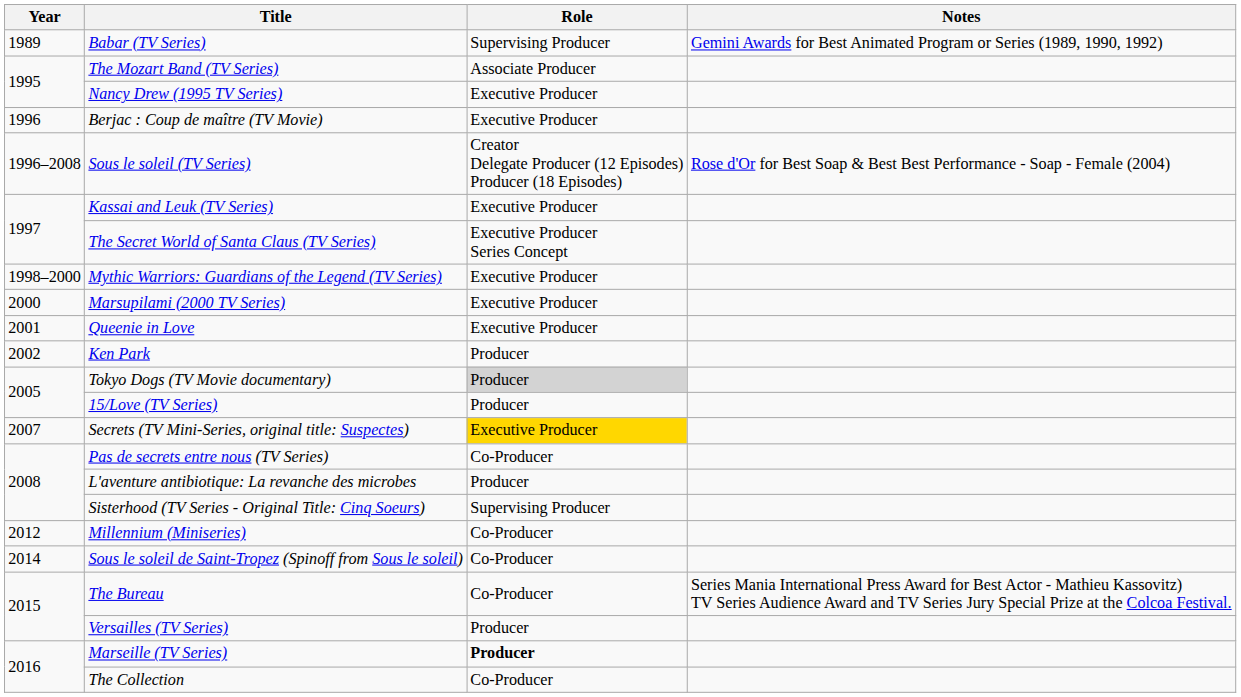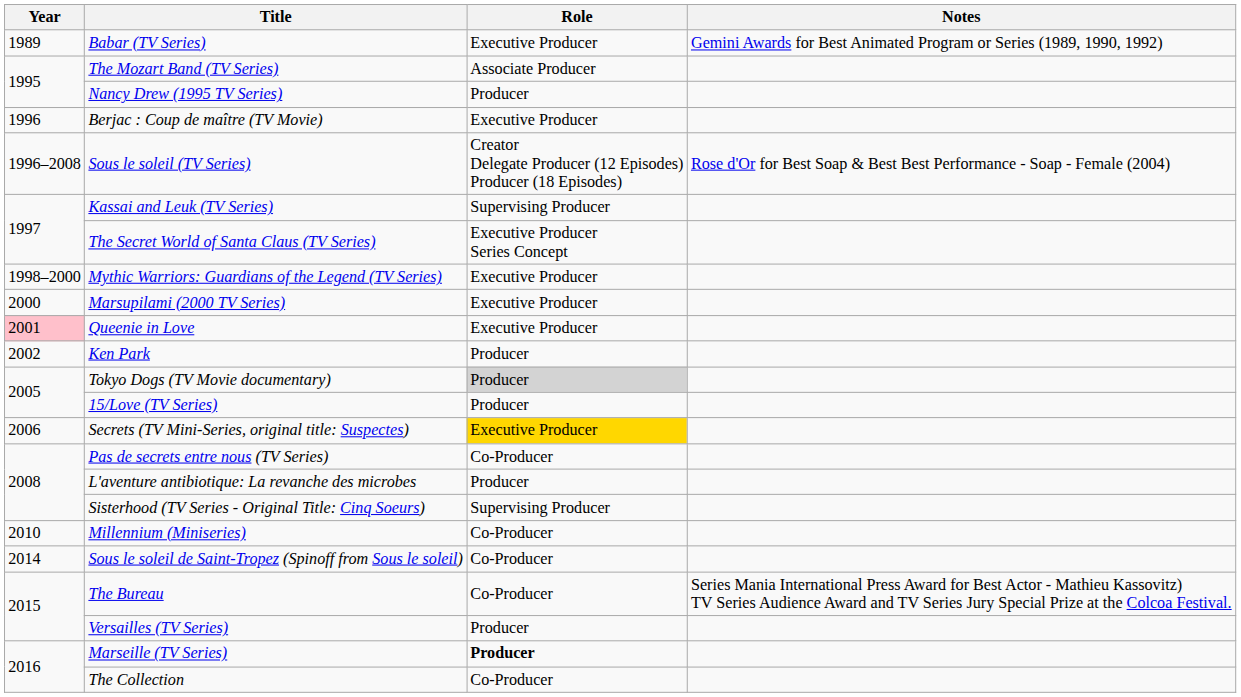Babar (TV Series) | Role: Supervising Producer -> Executive Producer
Nancy Drew (1995 TV Series) | Role: Executive Producer -> Producer
Kassai and Leuk (TV Series) | Role: Executive Producer -> Supervising Producer
Queenie in Love | Year: no background -> pink background
Secrets (TV Mini-Series, original title: Suspectes) | Year: 2007 -> 2006
Millennium (Miniseries) | Year: 2012 -> 2010
